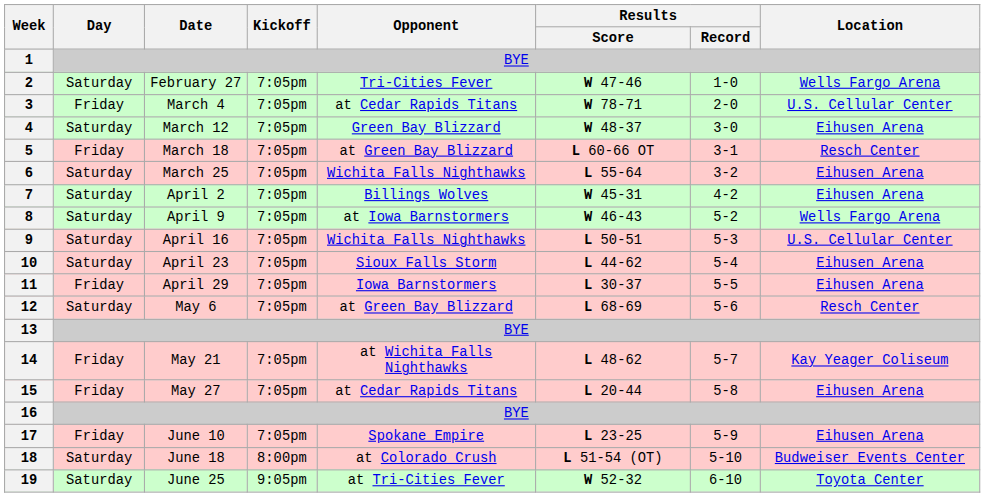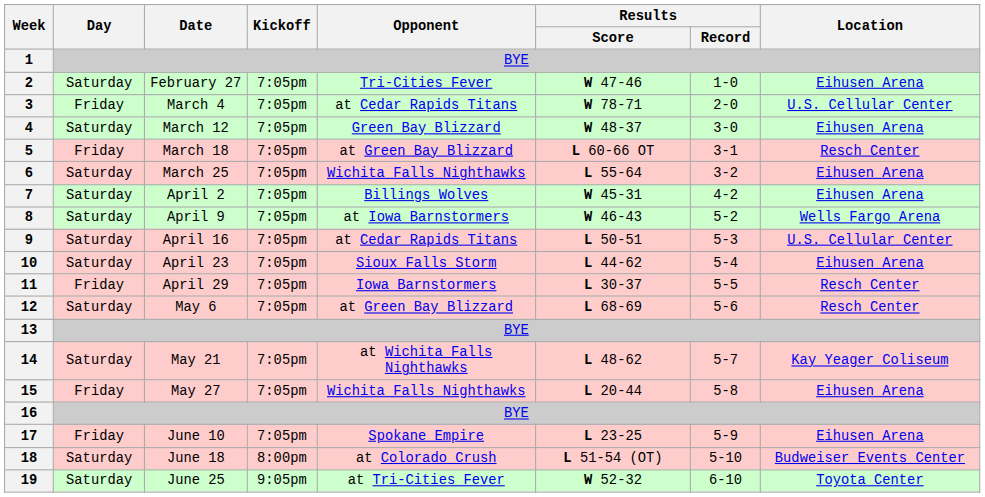2 | Location: Wells Fargo Arena -> Eihusen Arena
9 | Opponent: Wichita Falls Nighthawks -> at Cedar Rapids Titans
11 | Location: Eihusen Arena -> Resch Center
14 | Day: Friday -> Saturday
15 | Opponent: at Cedar Rapids Titans -> Wichita Falls Nighthawks
